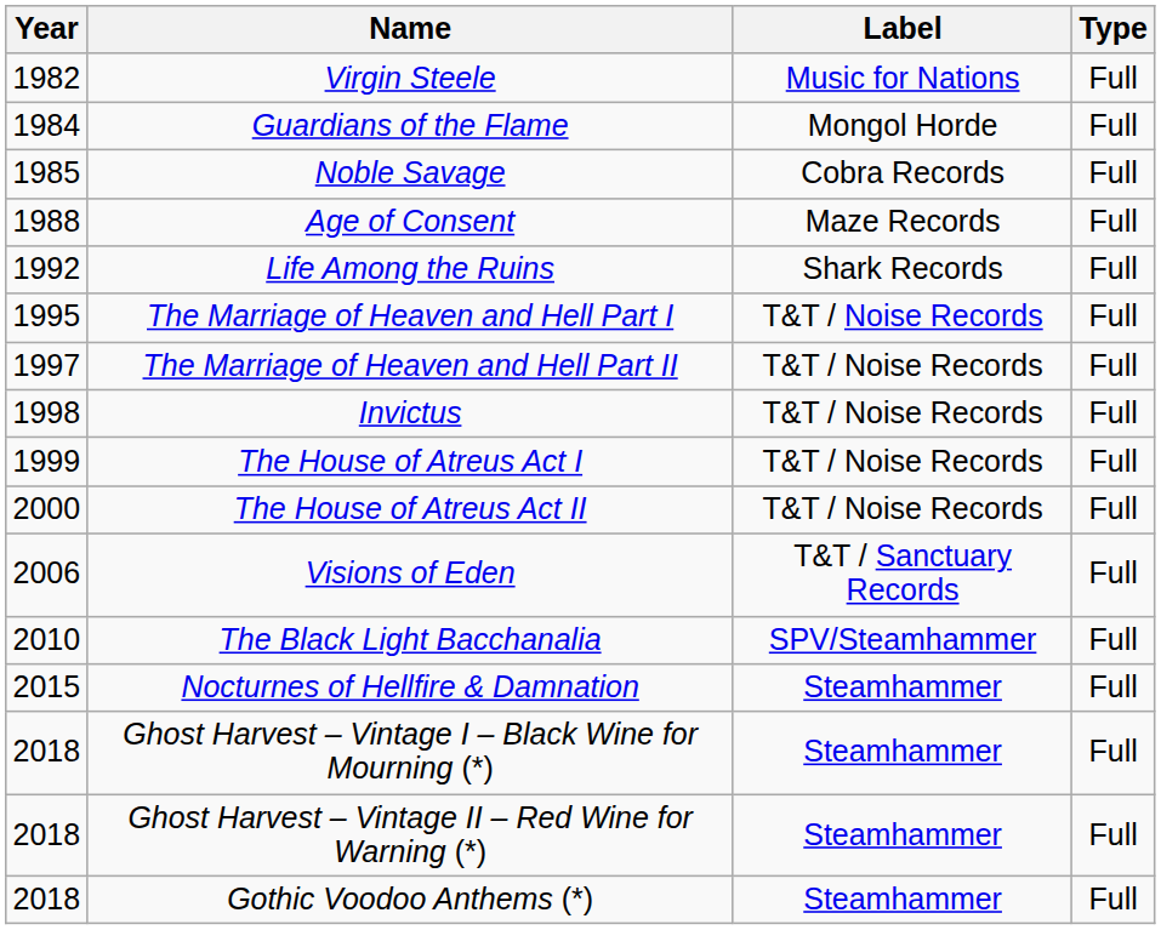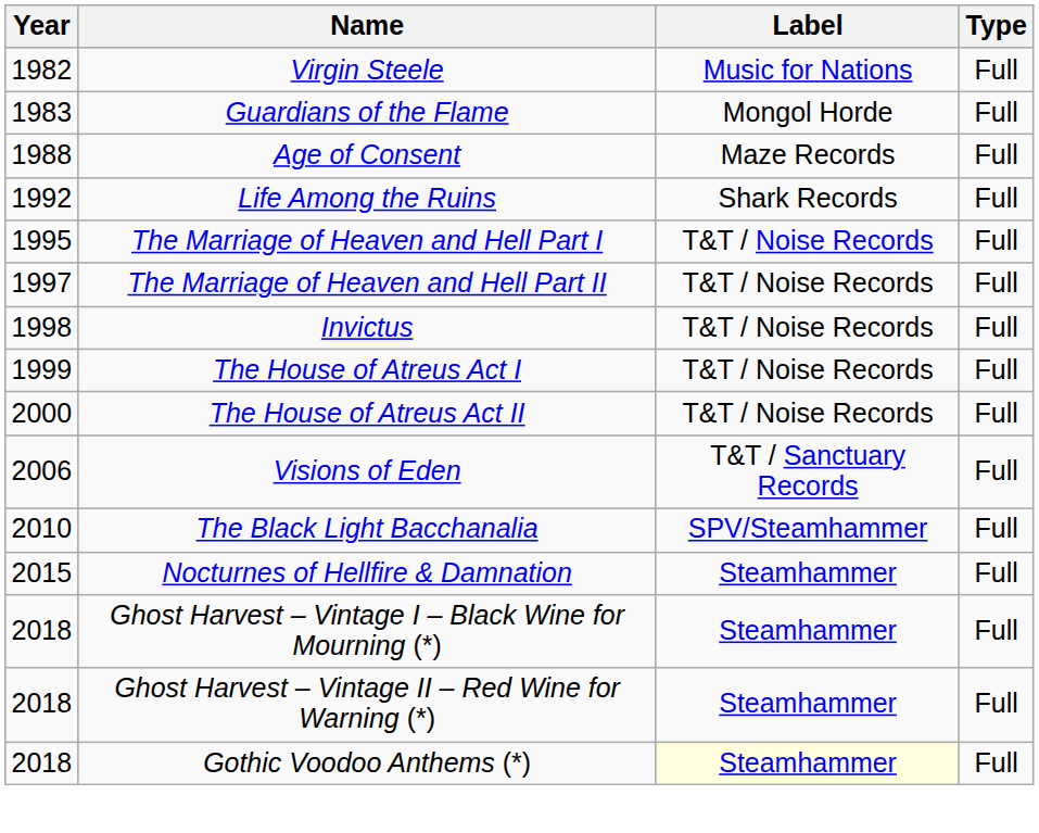Guardians of the Flame | Year: 1984 -> 1983
- row: 1985 | Noble Savage | Cobra Records | Full
Gothic Voodoo Anthems (*) | Label: no background -> lightyellow background
